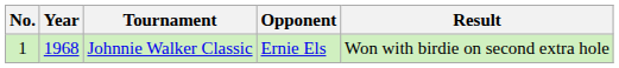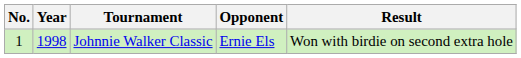Johnnie Walker Classic | Year: 1968 -> 1998
